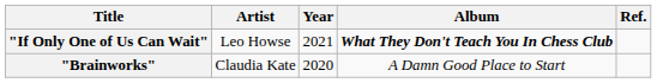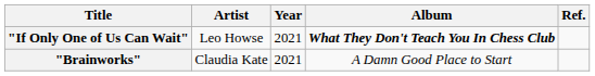"Brainworks" | Year: 2020 -> 2021
